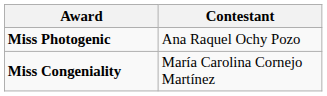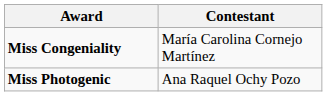rows swapped: Miss Congeniality <-> Miss Photogenic
